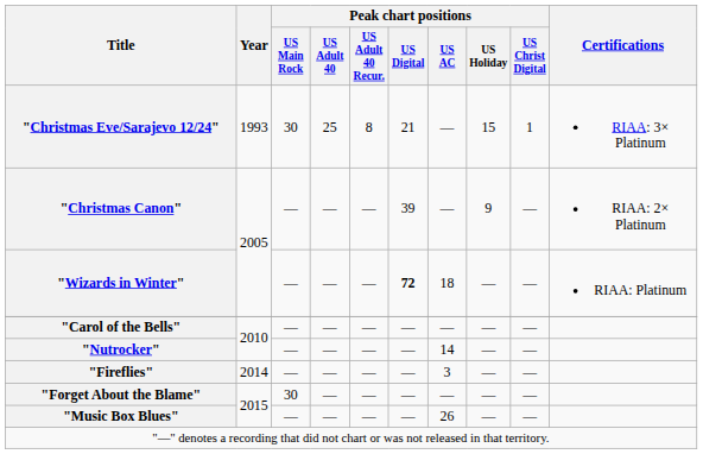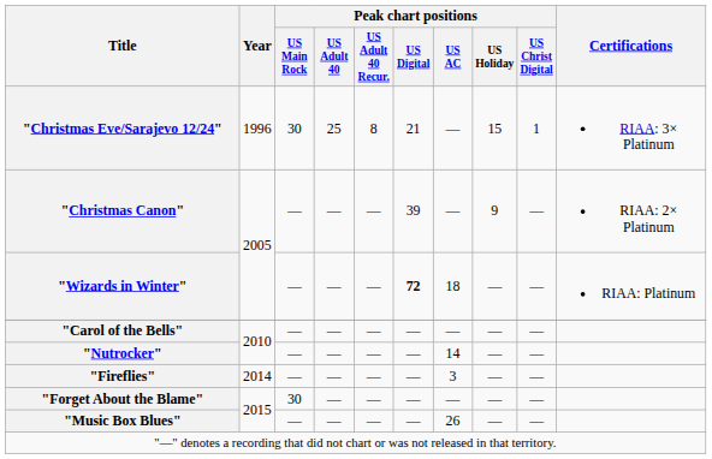"Christmas Eve/Sarajevo 12/24" | Year: 1993 -> 1996
